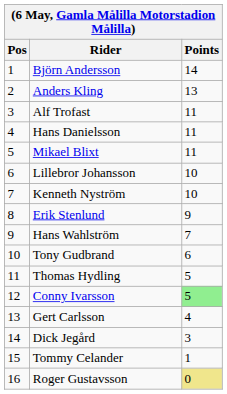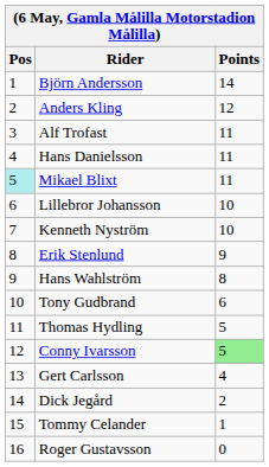Anders Kling | Points: 13 -> 12
Mikael Blixt | Pos: no background -> paleturquoise background
Hans Wahlström | Points: 7 -> 8
Dick Jegård | Points: 3 -> 2
Roger Gustavsson | Points: khaki background -> no background
